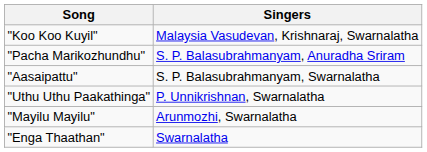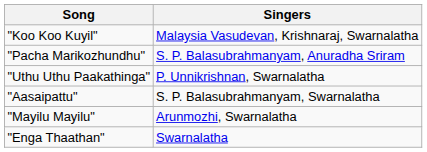rows swapped: "Aasaipattu" <-> "Uthu Uthu Paakathinga"
